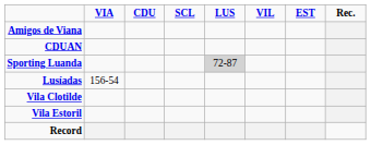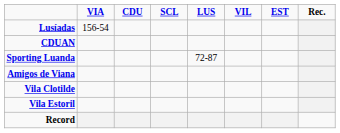rows swapped: Amigos de Viana <-> Lusíadas
Sporting Luanda | LUS: lightgrey background -> no background
